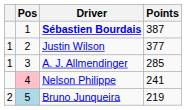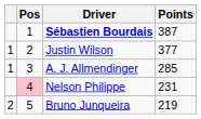Nelson Philippe | Points: 241 -> 231
Bruno Junqueira | Pos: lightblue background -> no background
